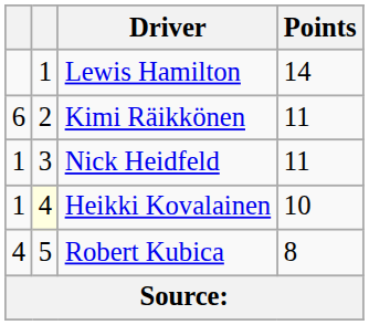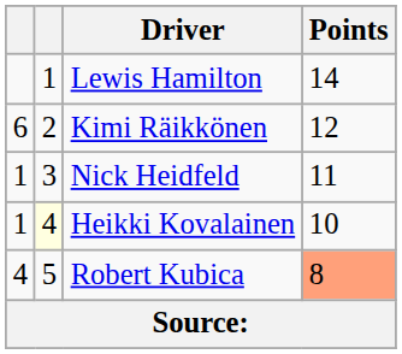Kimi Räikkönen | Points: 11 -> 12
Robert Kubica | Points: no background -> lightsalmon background
